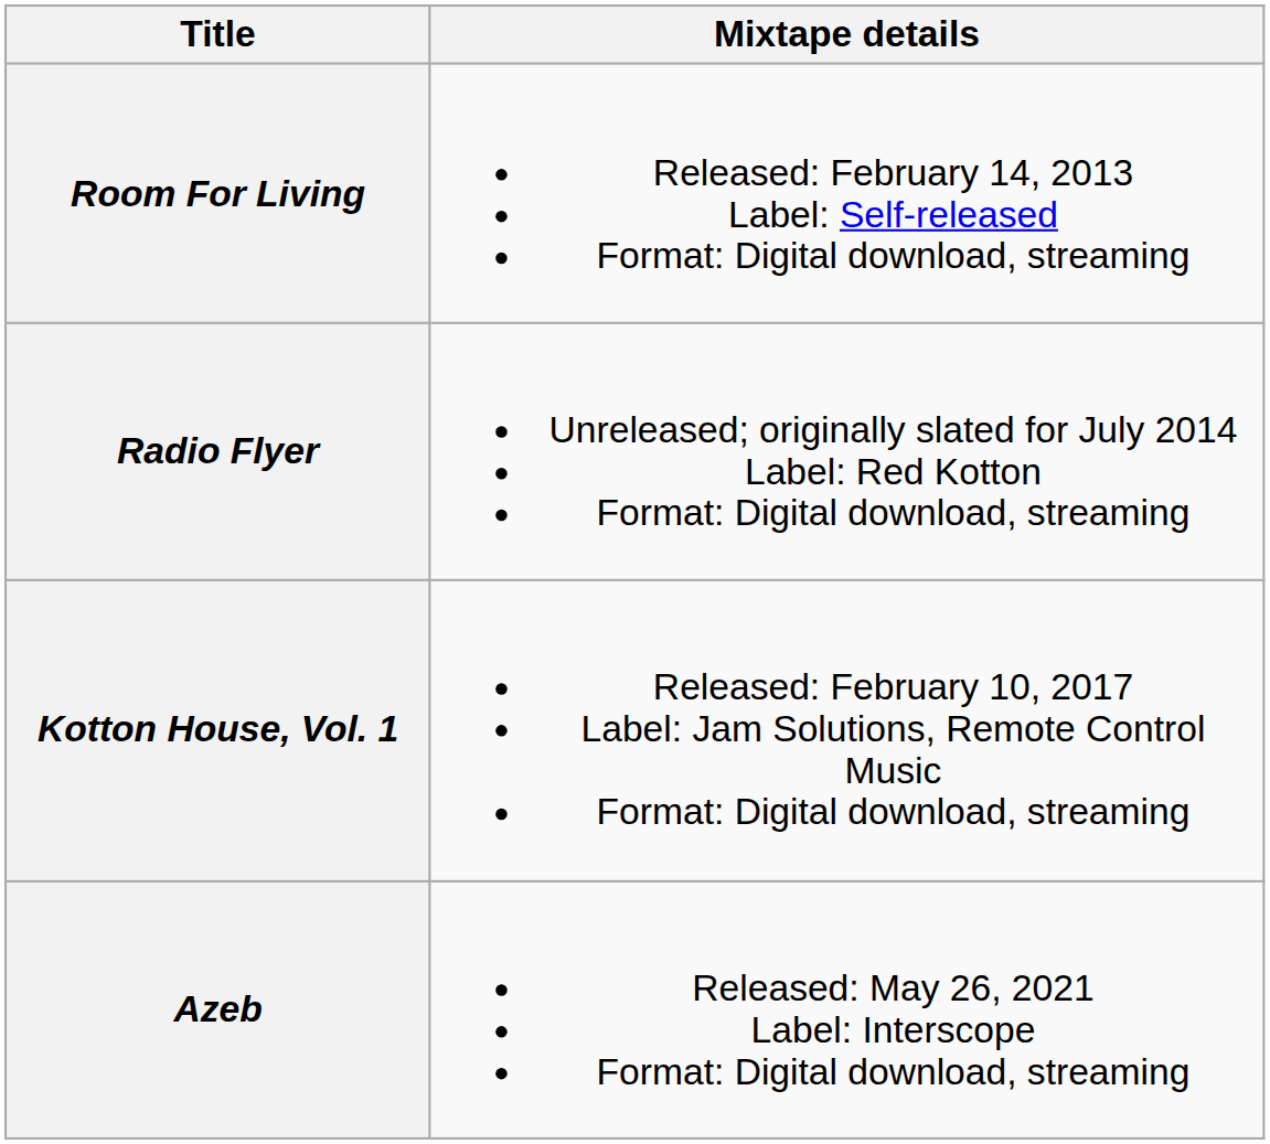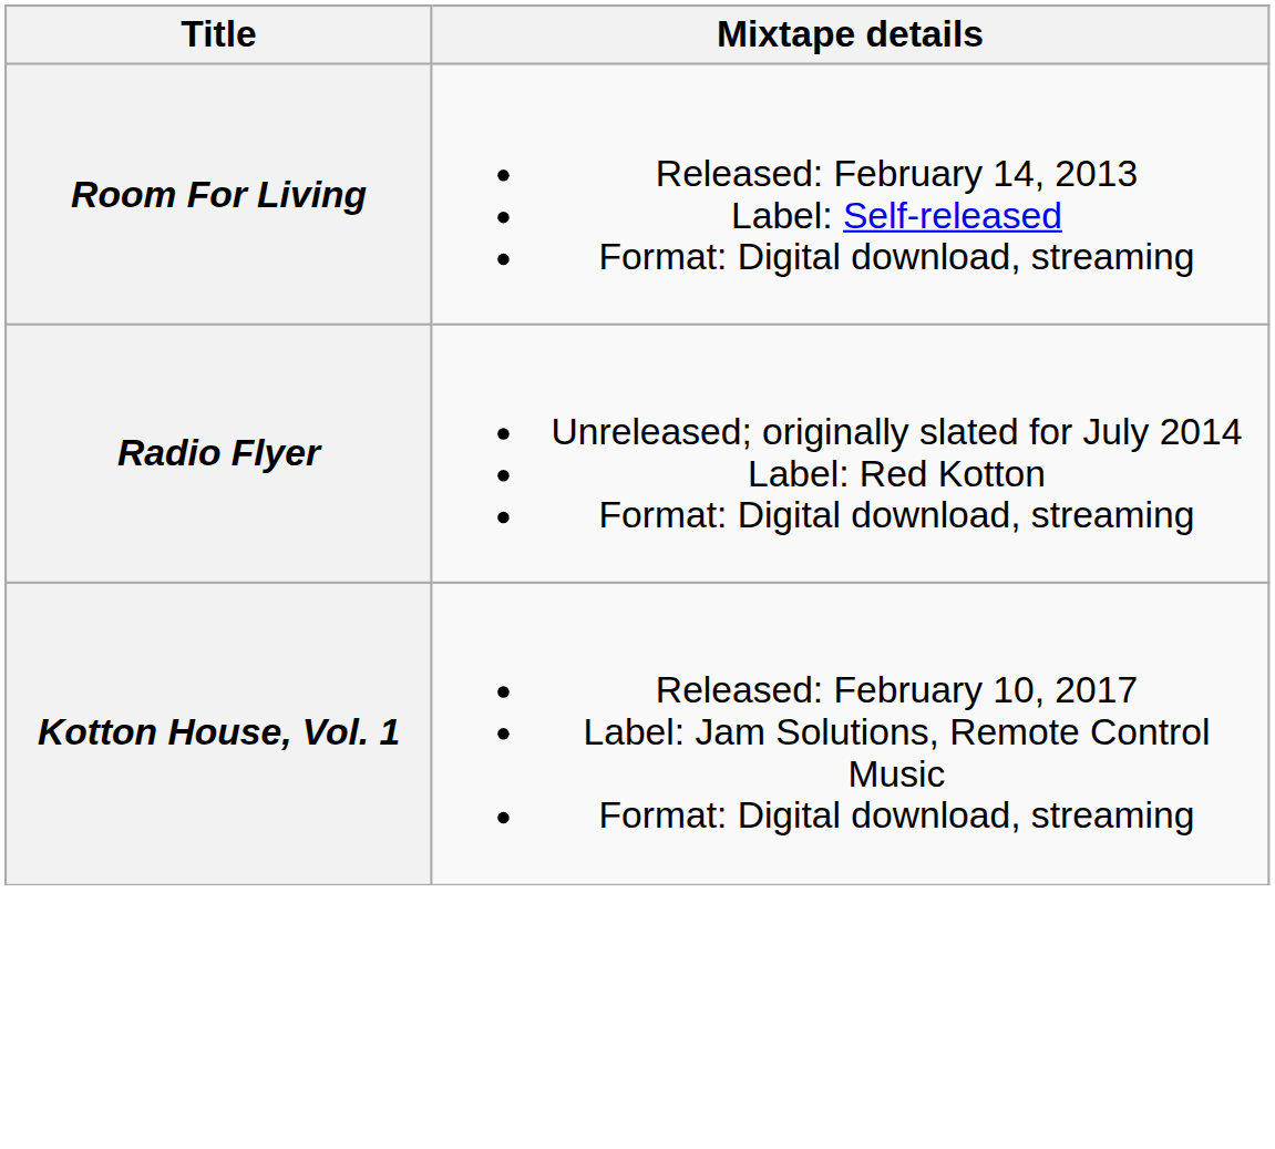- row: Azeb | Released: May 26, 2021 Label: Interscope Format: Digital download, streaming
